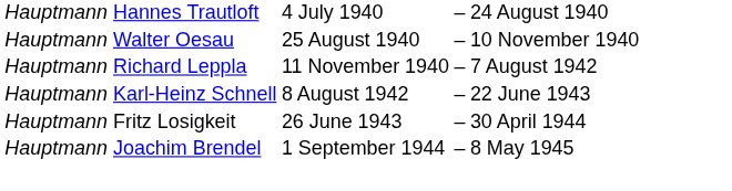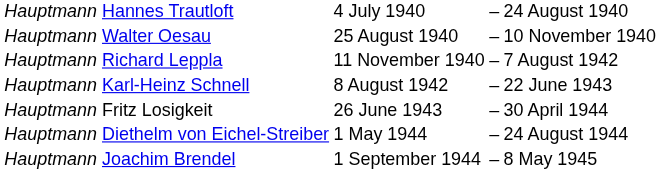+ row: Hauptmann Diethelm von Eichel-Streiber | 1 May 1944 | – | 24 August 1944
